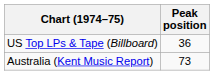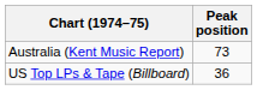rows swapped: Australia (Kent Music Report) <-> US Top LPs & Tape (Billboard)
